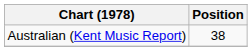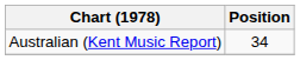Australian (Kent Music Report) | Position: 38 -> 34
